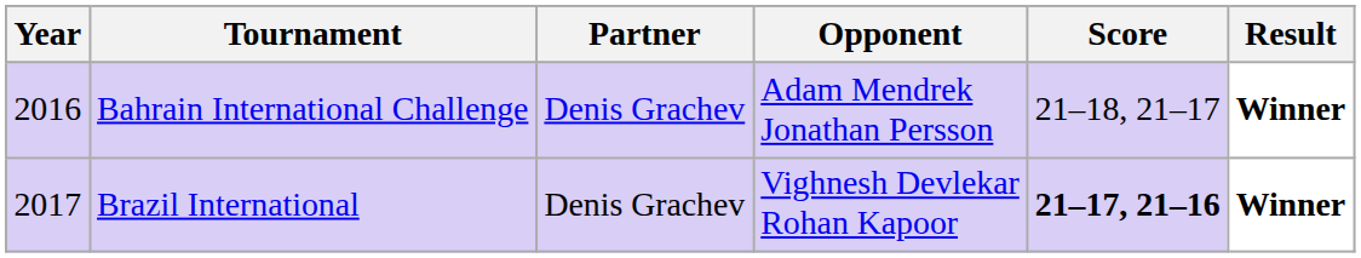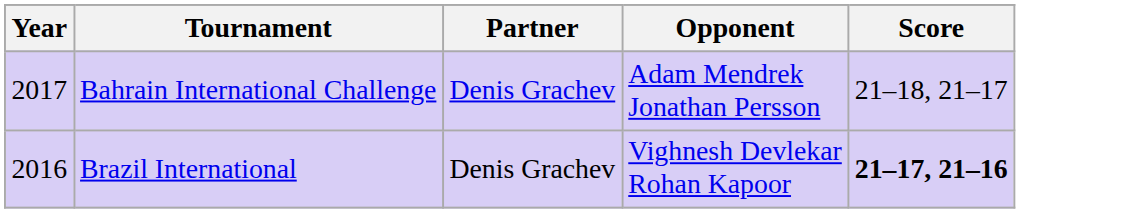- column: Result | Winner | Winner
Bahrain International Challenge | Year: 2016 -> 2017
Brazil International | Year: 2017 -> 2016
